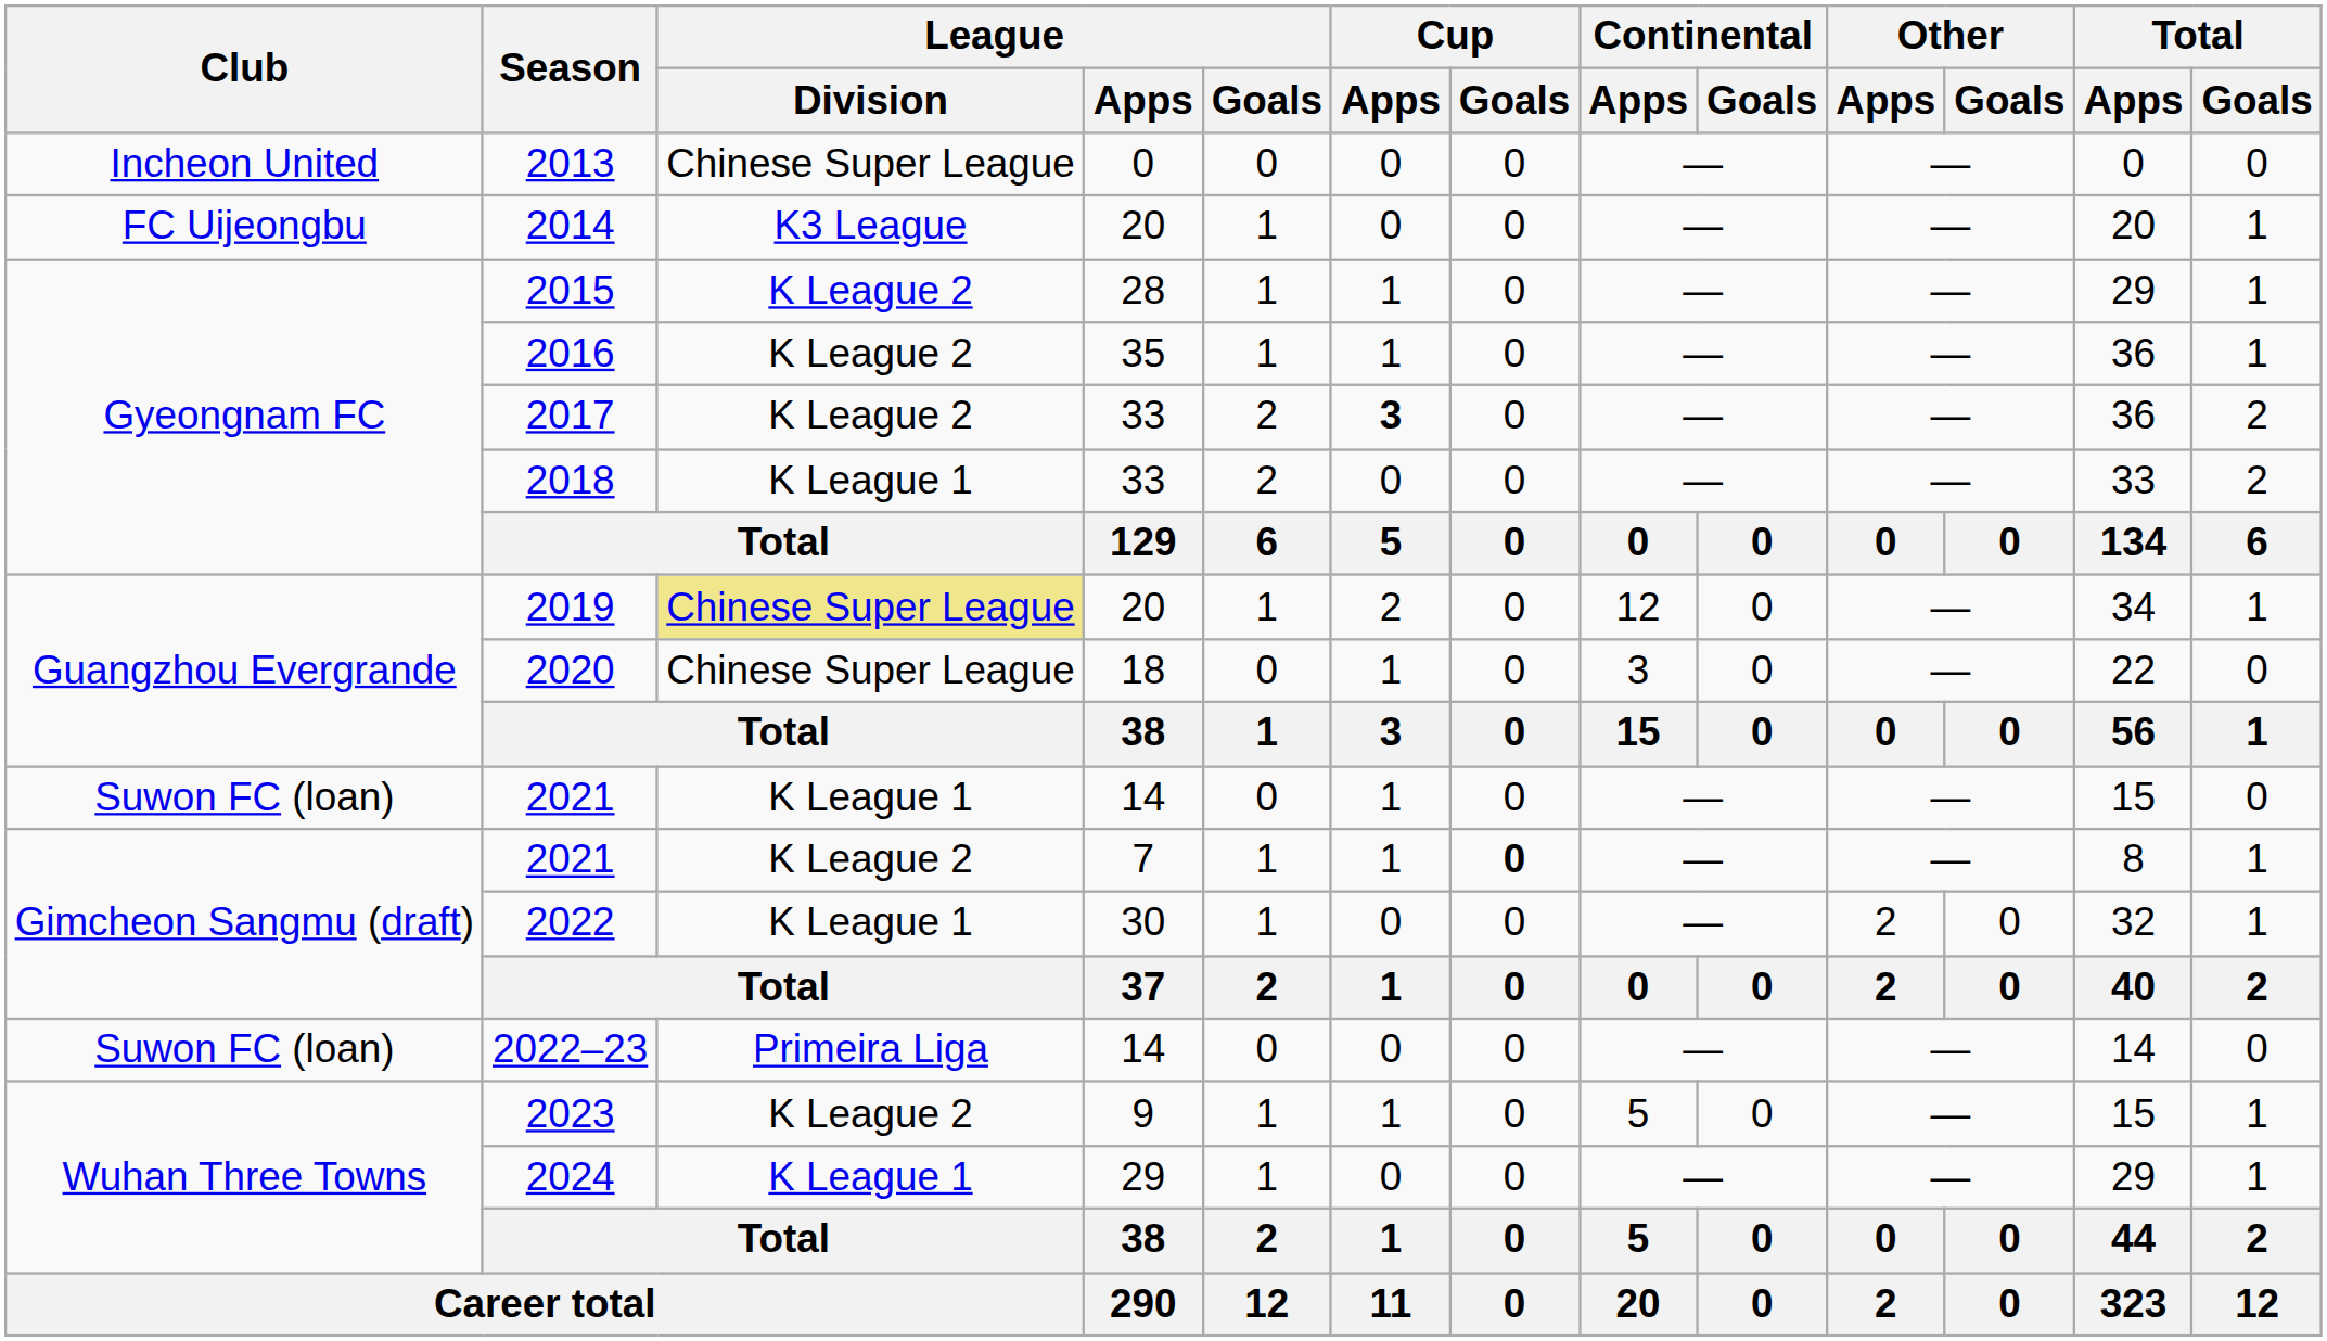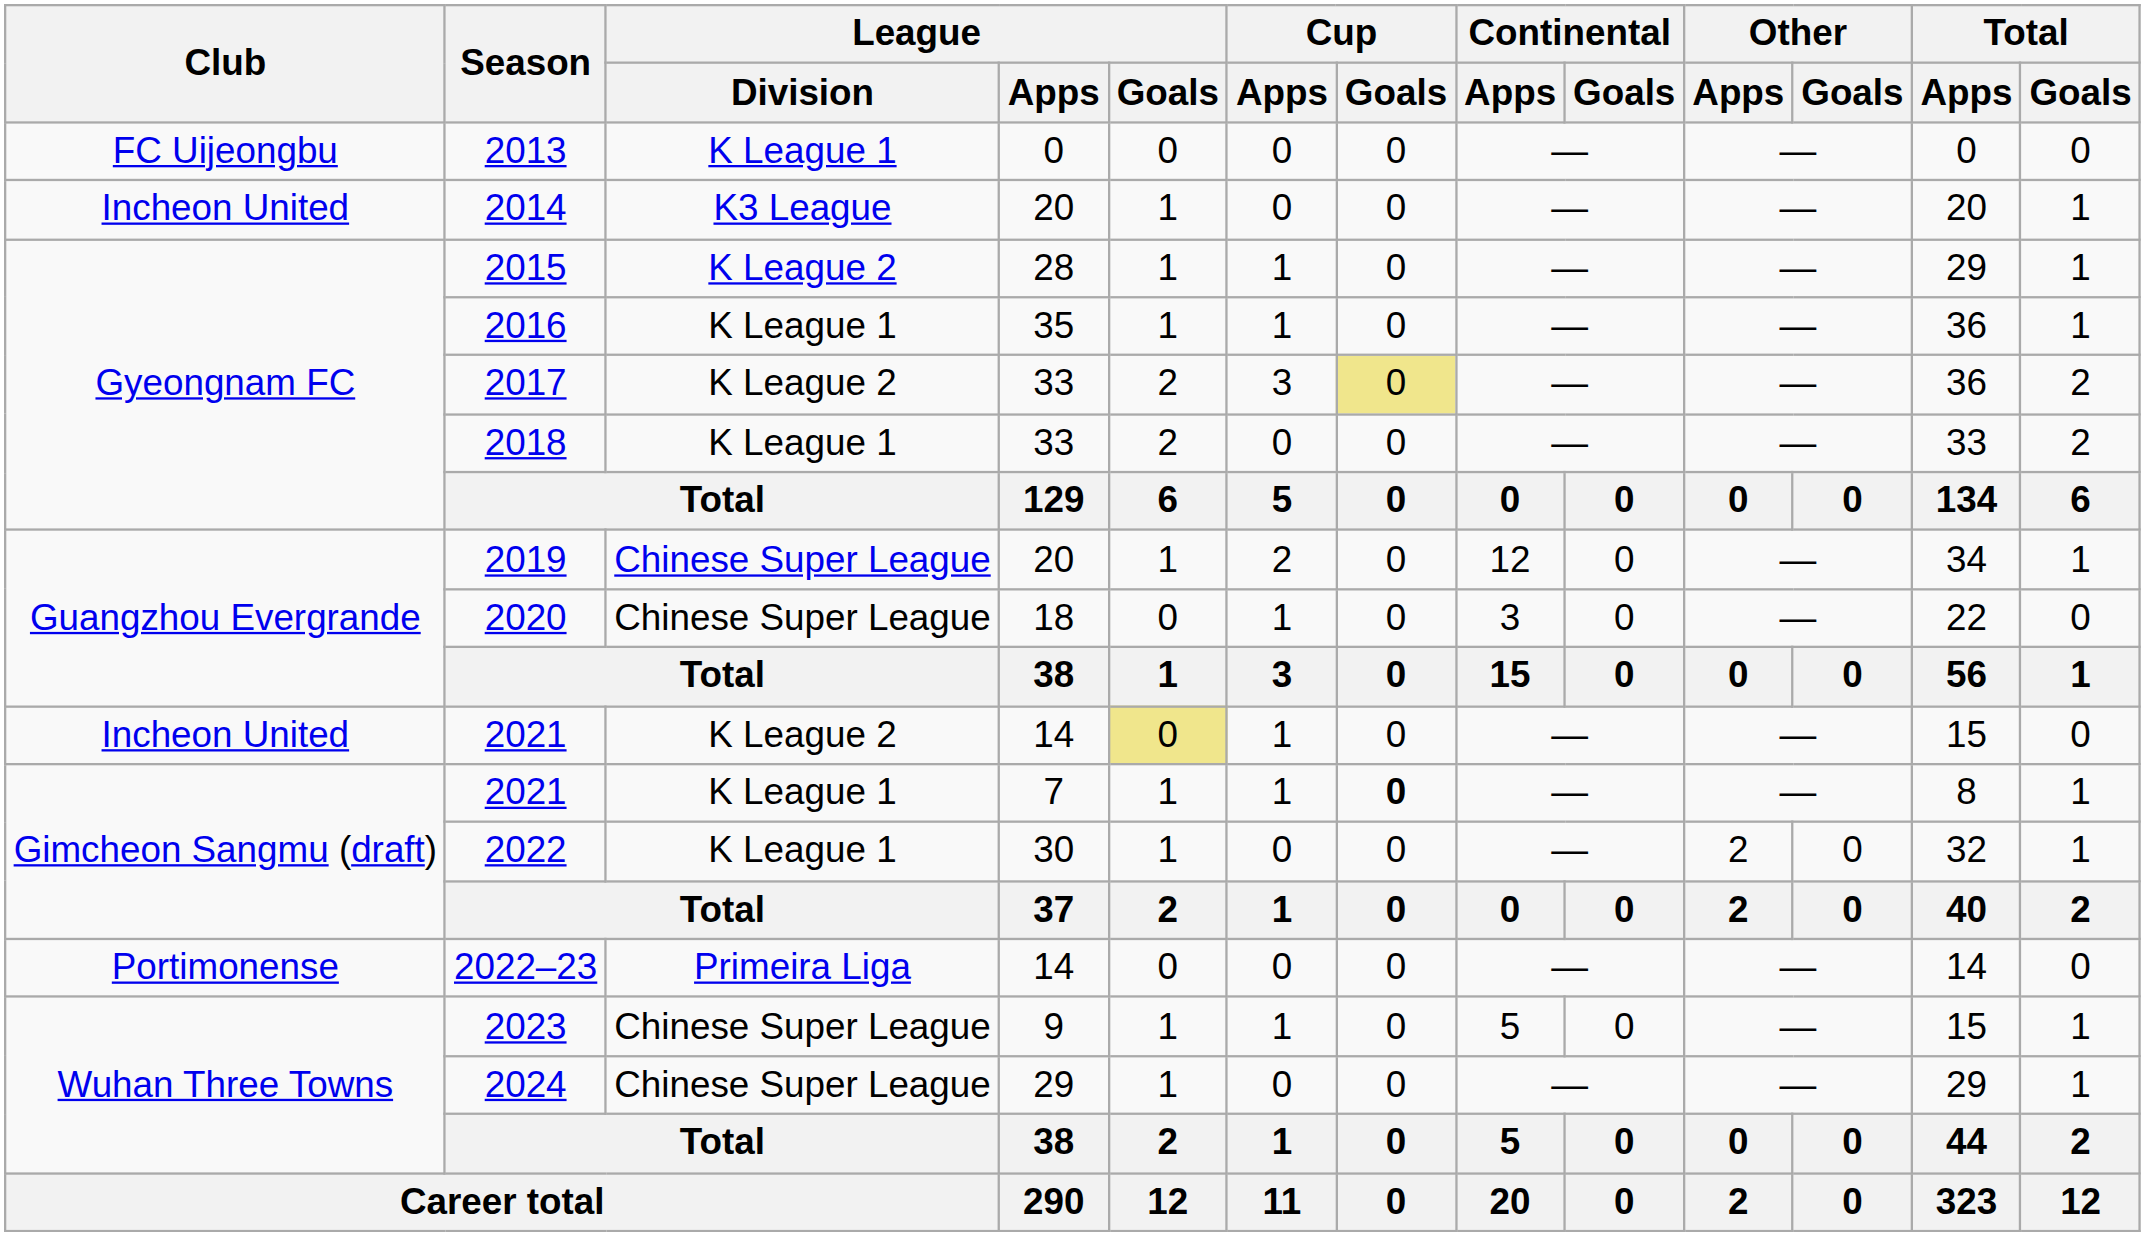2013 | Club: Incheon United -> FC Uijeongbu
2013 | League / Division: Chinese Super League -> K League 1
2014 | Club: FC Uijeongbu -> Incheon United
2016 | League / Division: K League 2 -> K League 1
2017 | Cup / Apps: bold -> normal
2017 | Cup / Goals: no background -> khaki background
2019 | League / Division: khaki background -> no background
2021 / 14 | Club: Suwon FC (loan) -> Incheon United
2021 / 14 | League / Division: K League 1 -> K League 2
2021 / 14 | League / Goals: no background -> khaki background
2021 / 7 | League / Division: K League 2 -> K League 1
2022–23 | Club: Suwon FC (loan) -> Portimonense
2023 | League / Division: K League 2 -> Chinese Super League
2024 | League / Division: K League 1 -> Chinese Super League
